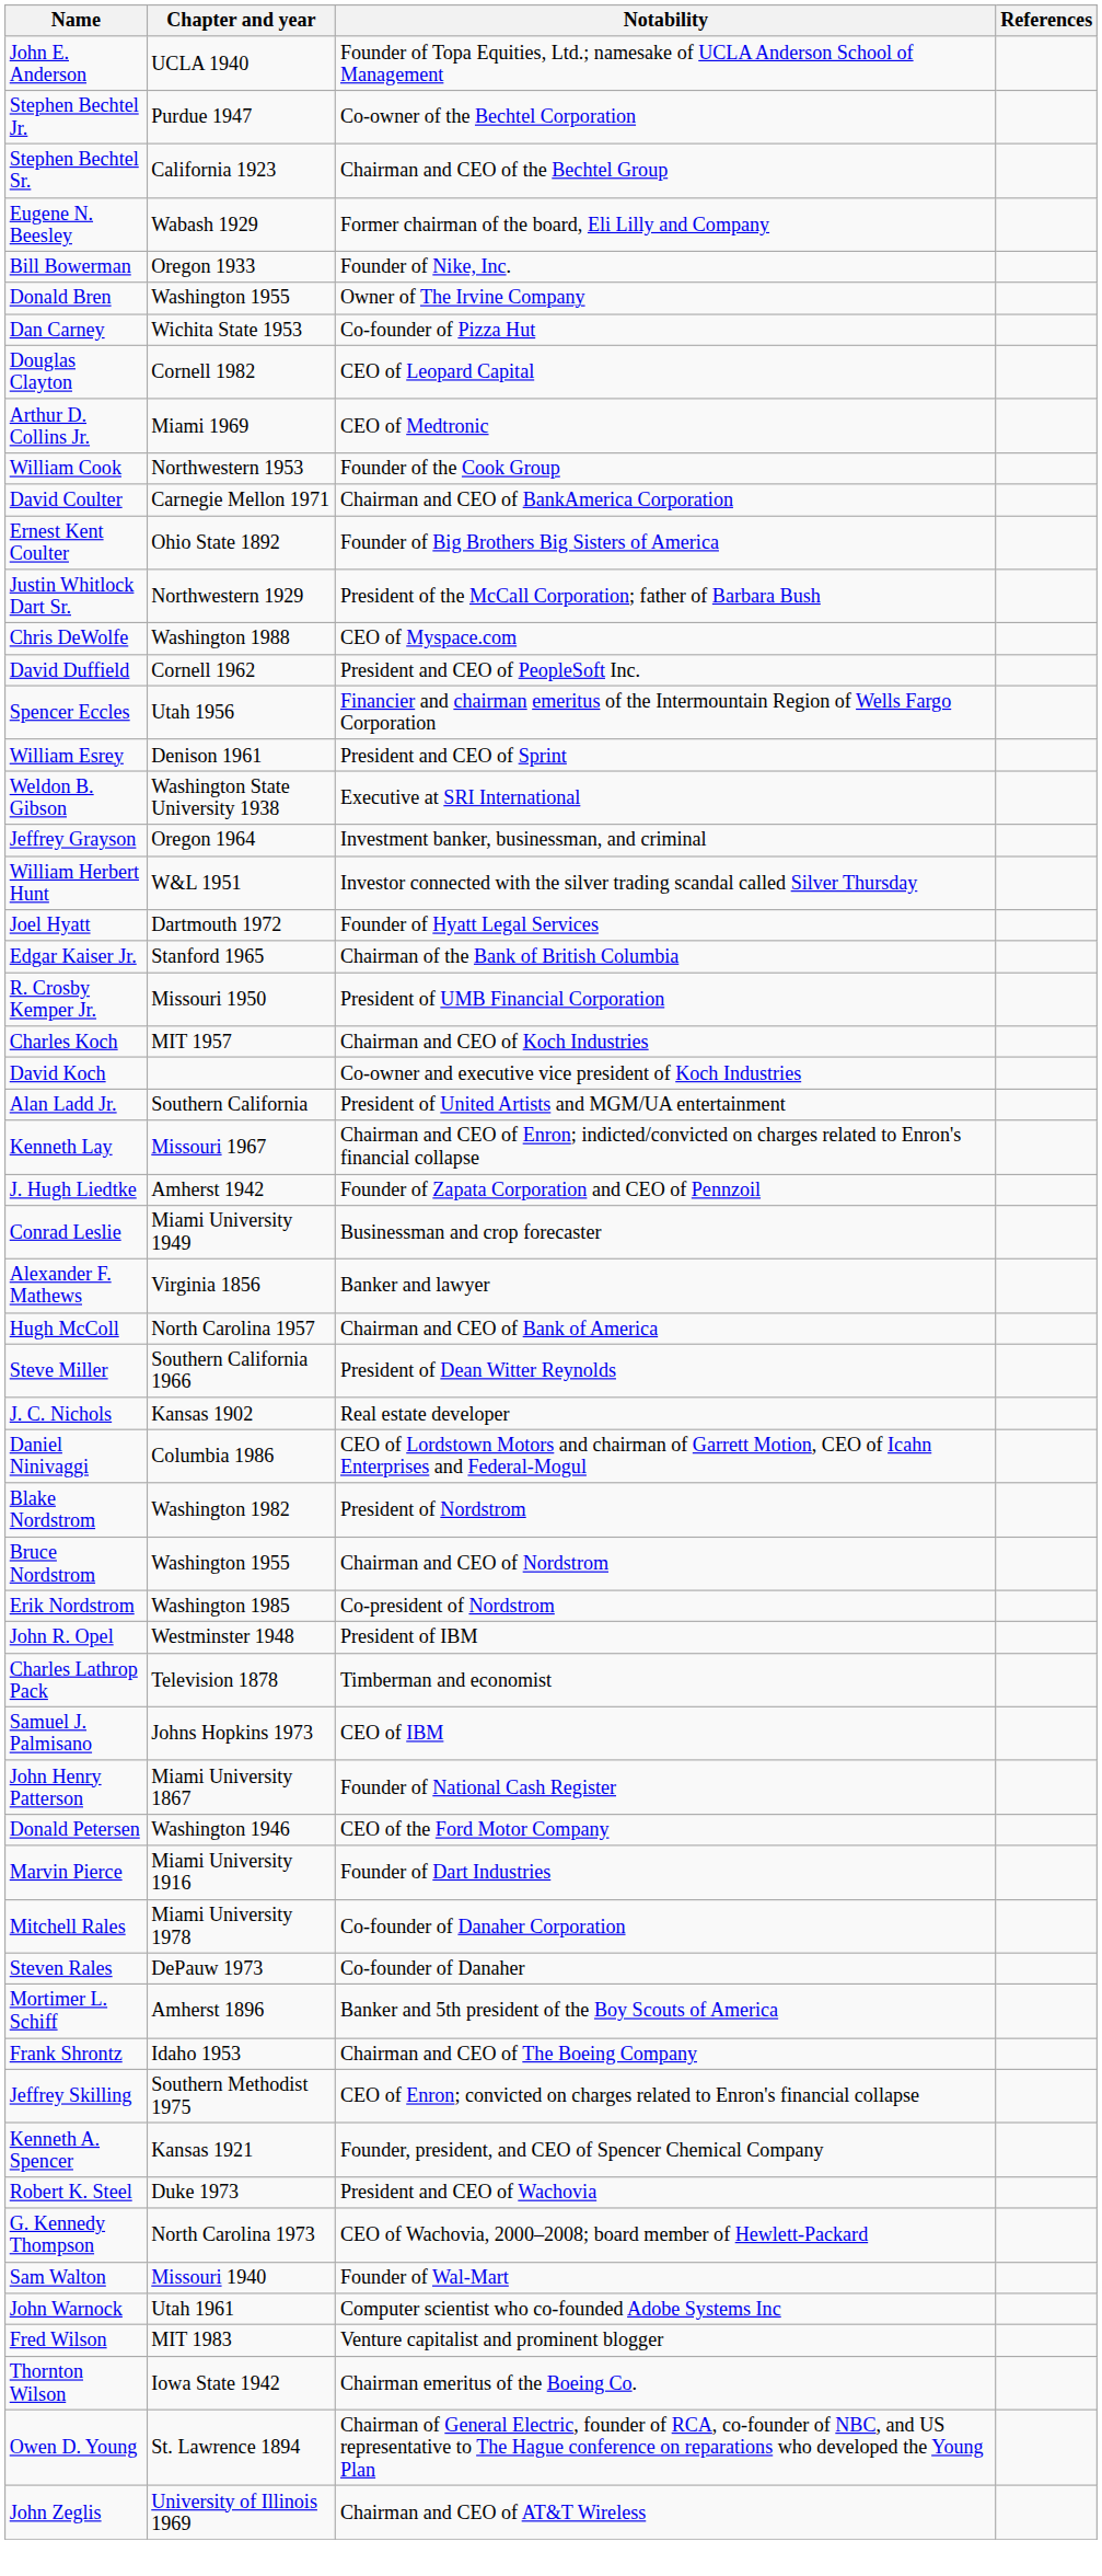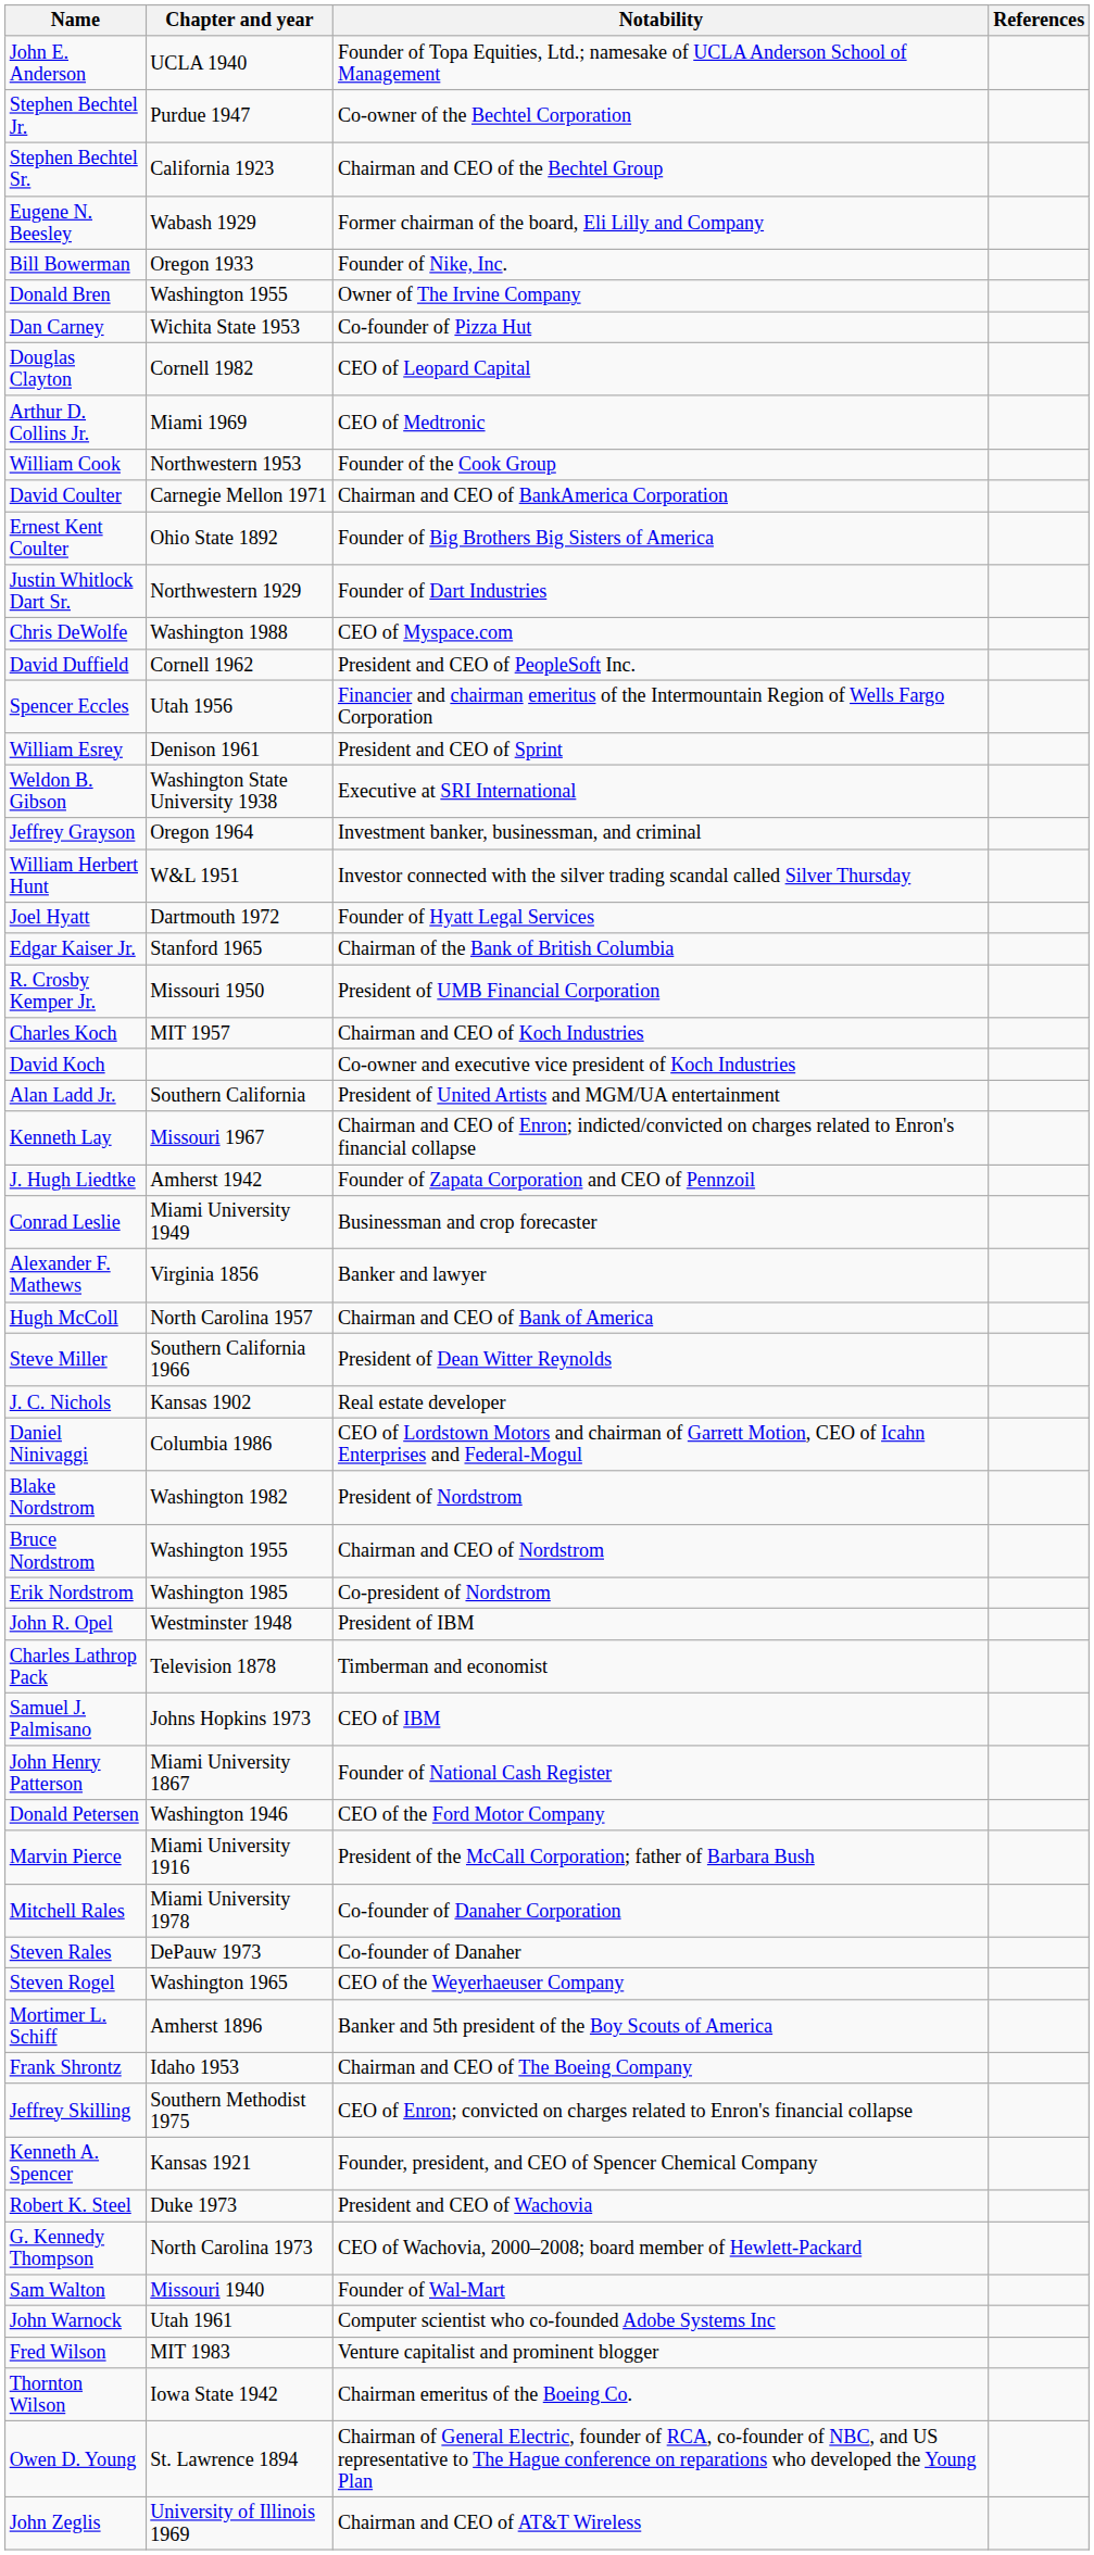Justin Whitlock Dart Sr. | Notability: President of the McCall Corporation; father of Barbara Bush -> Founder of Dart Industries
Marvin Pierce | Notability: Founder of Dart Industries -> President of the McCall Corporation; father of Barbara Bush
+ row: Steven Rogel | Washington 1965 | CEO of the Weyerhaeuser Company
